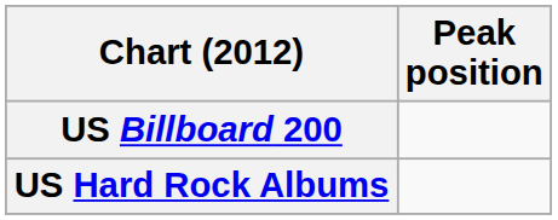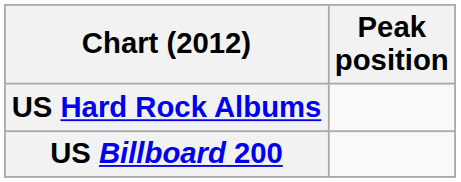rows swapped: US Billboard 200 <-> US Hard Rock Albums
